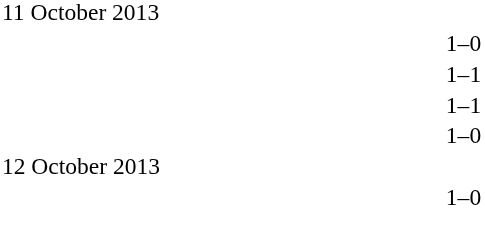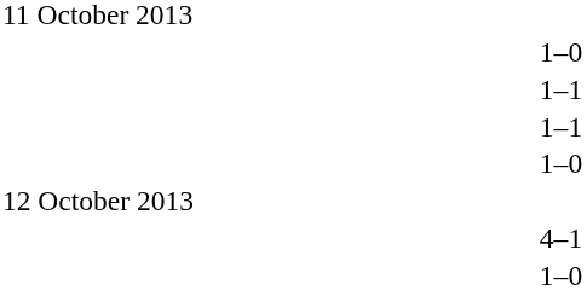+ row: 4–1
